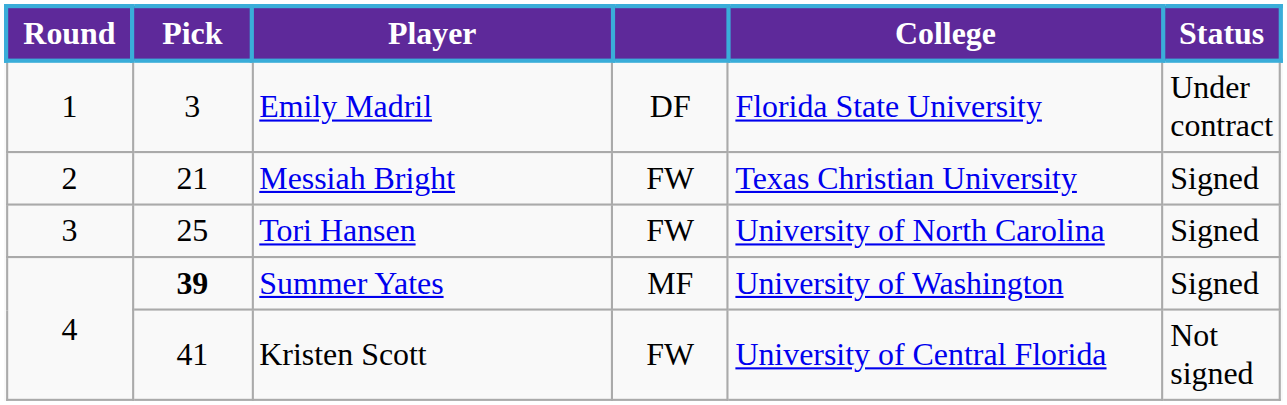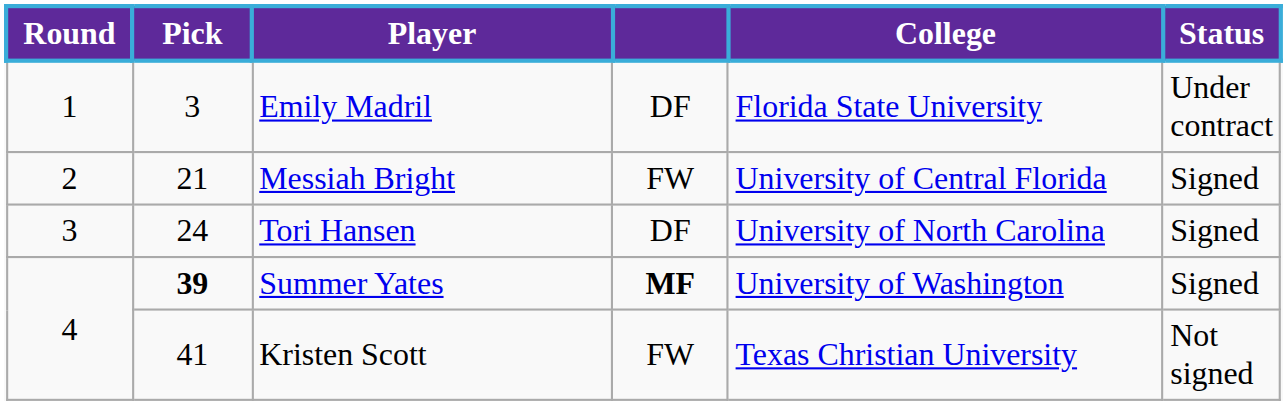Messiah Bright | College: Texas Christian University -> University of Central Florida
Tori Hansen | Pick: 25 -> 24
Tori Hansen | column 4: FW -> DF
Summer Yates | column 4: normal -> bold
Kristen Scott | College: University of Central Florida -> Texas Christian University
